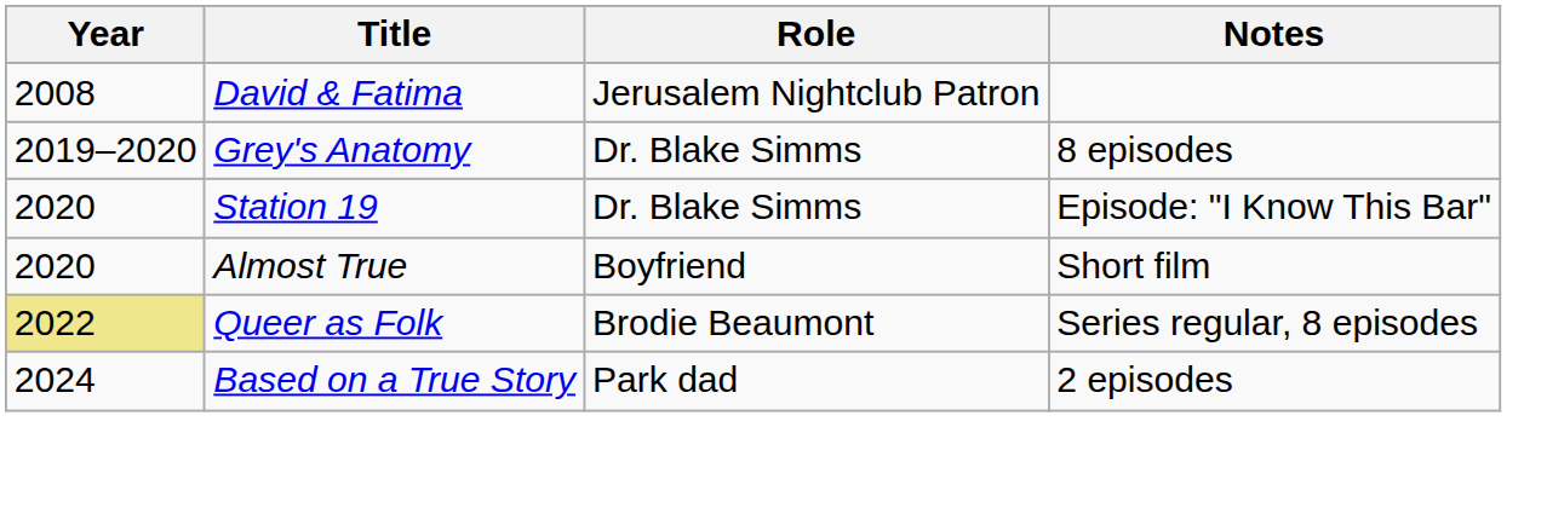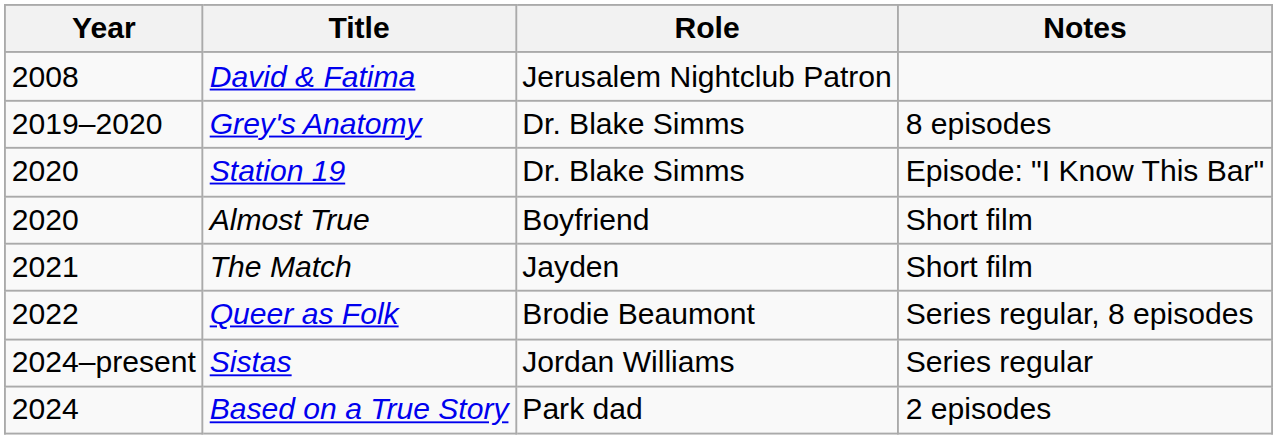+ row: 2021 | The Match | Jayden | Short film
Queer as Folk | Year: khaki background -> no background
+ row: 2024–present | Sistas | Jordan Williams | Series regular
